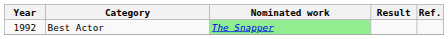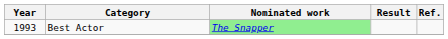Best Actor | Year: 1992 -> 1993
